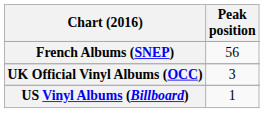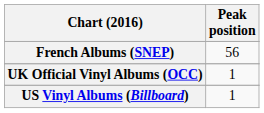UK Official Vinyl Albums (OCC) | Peak position: 3 -> 1
